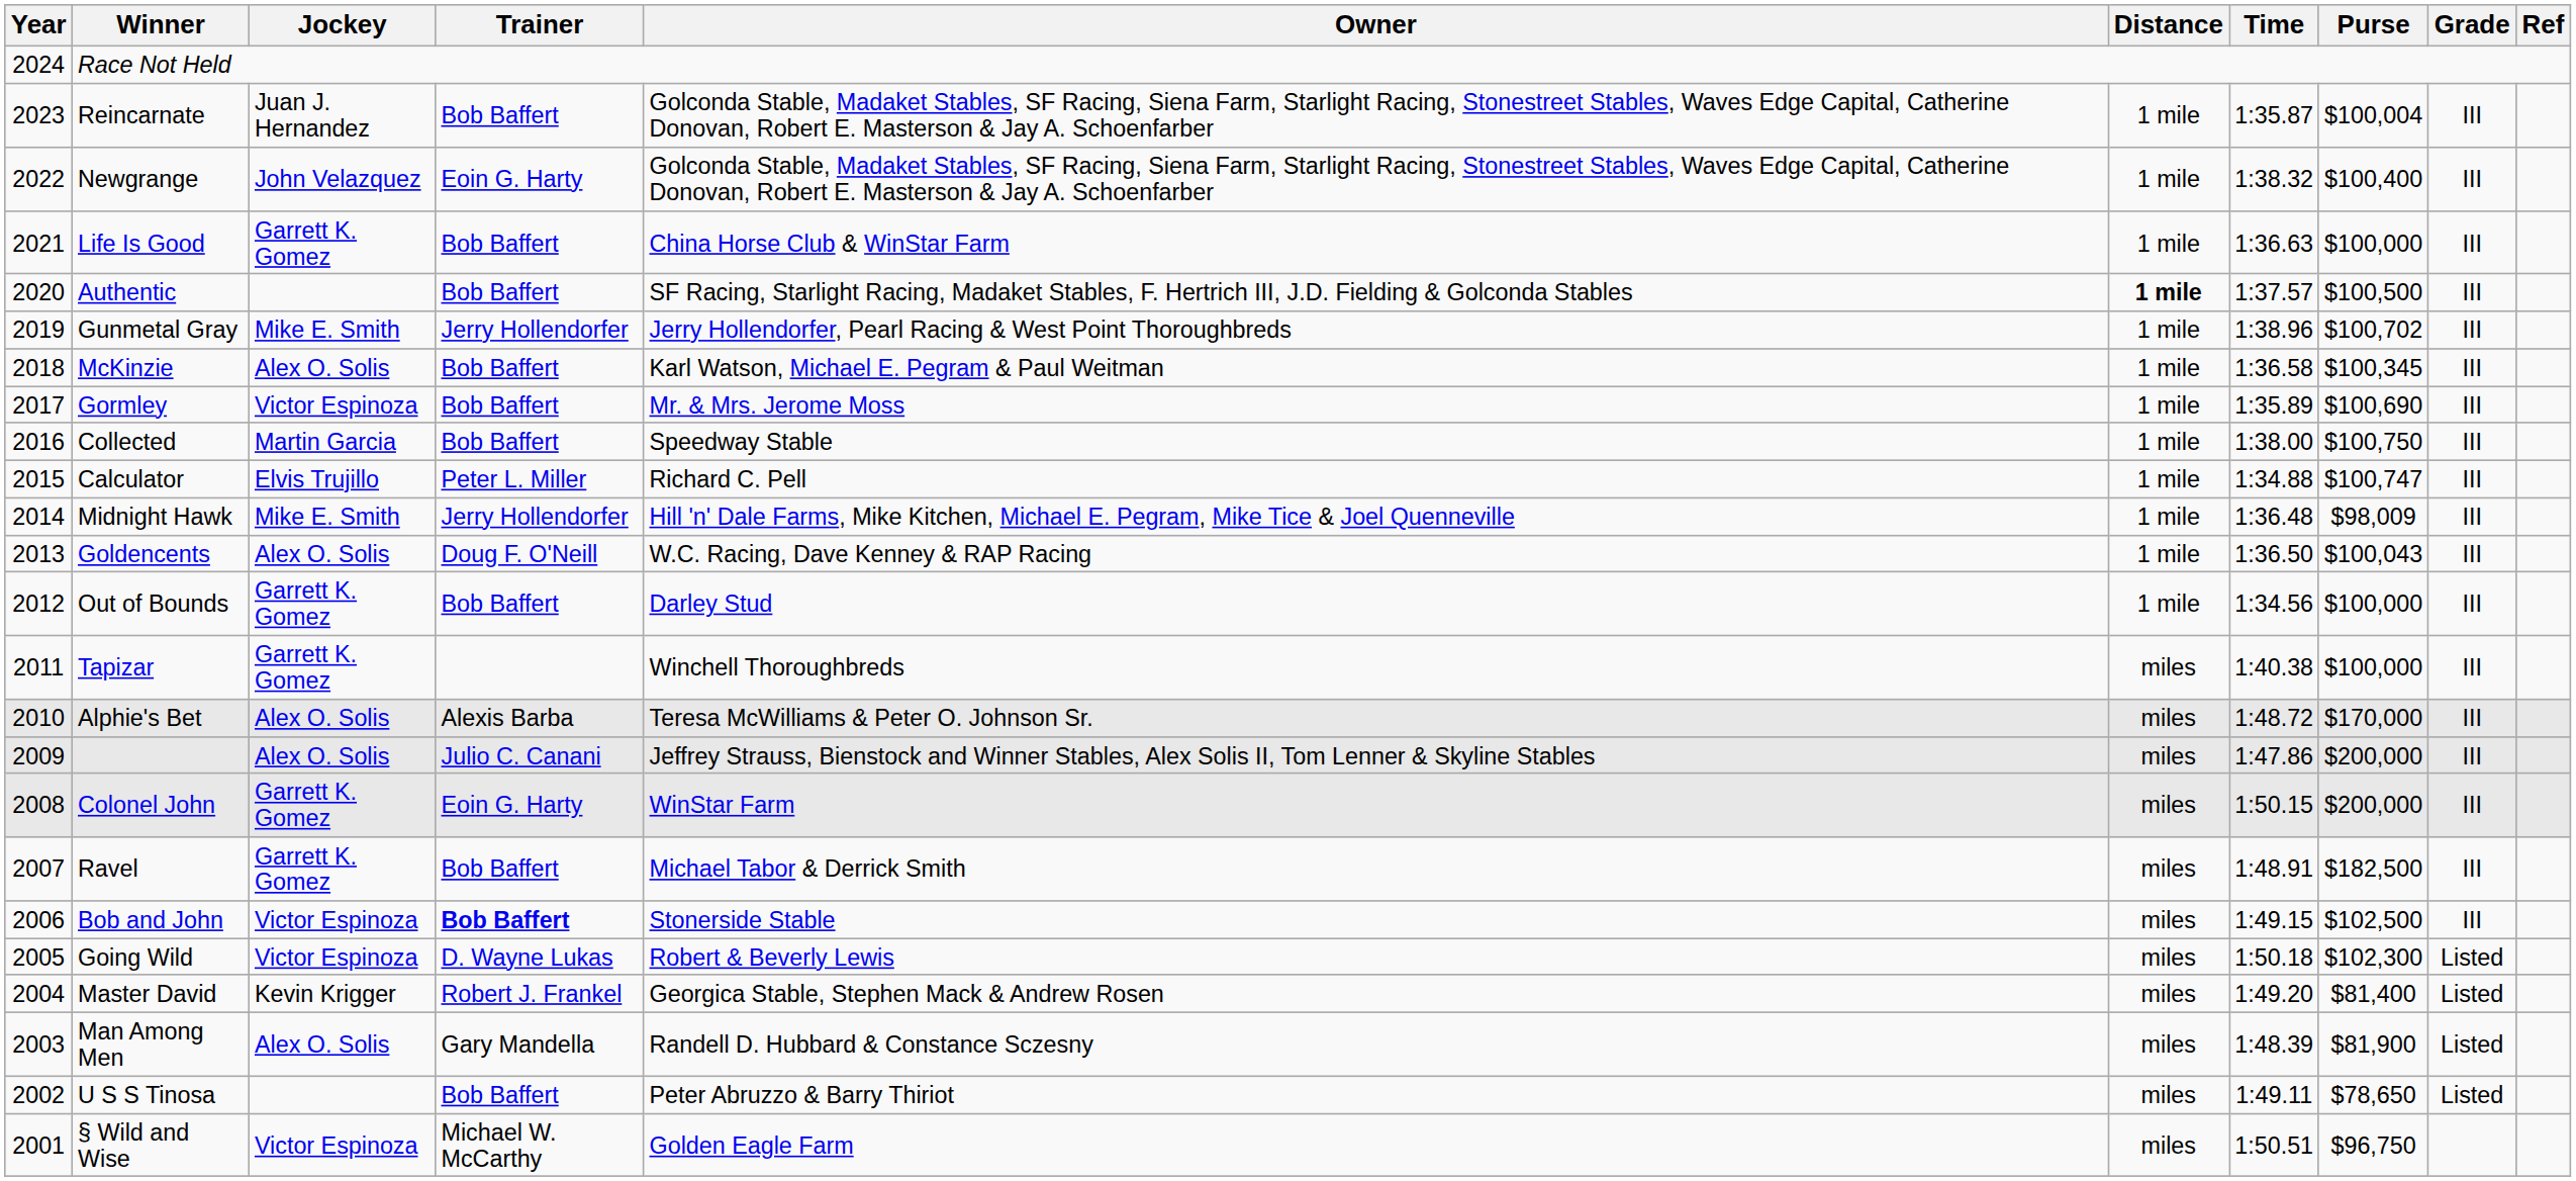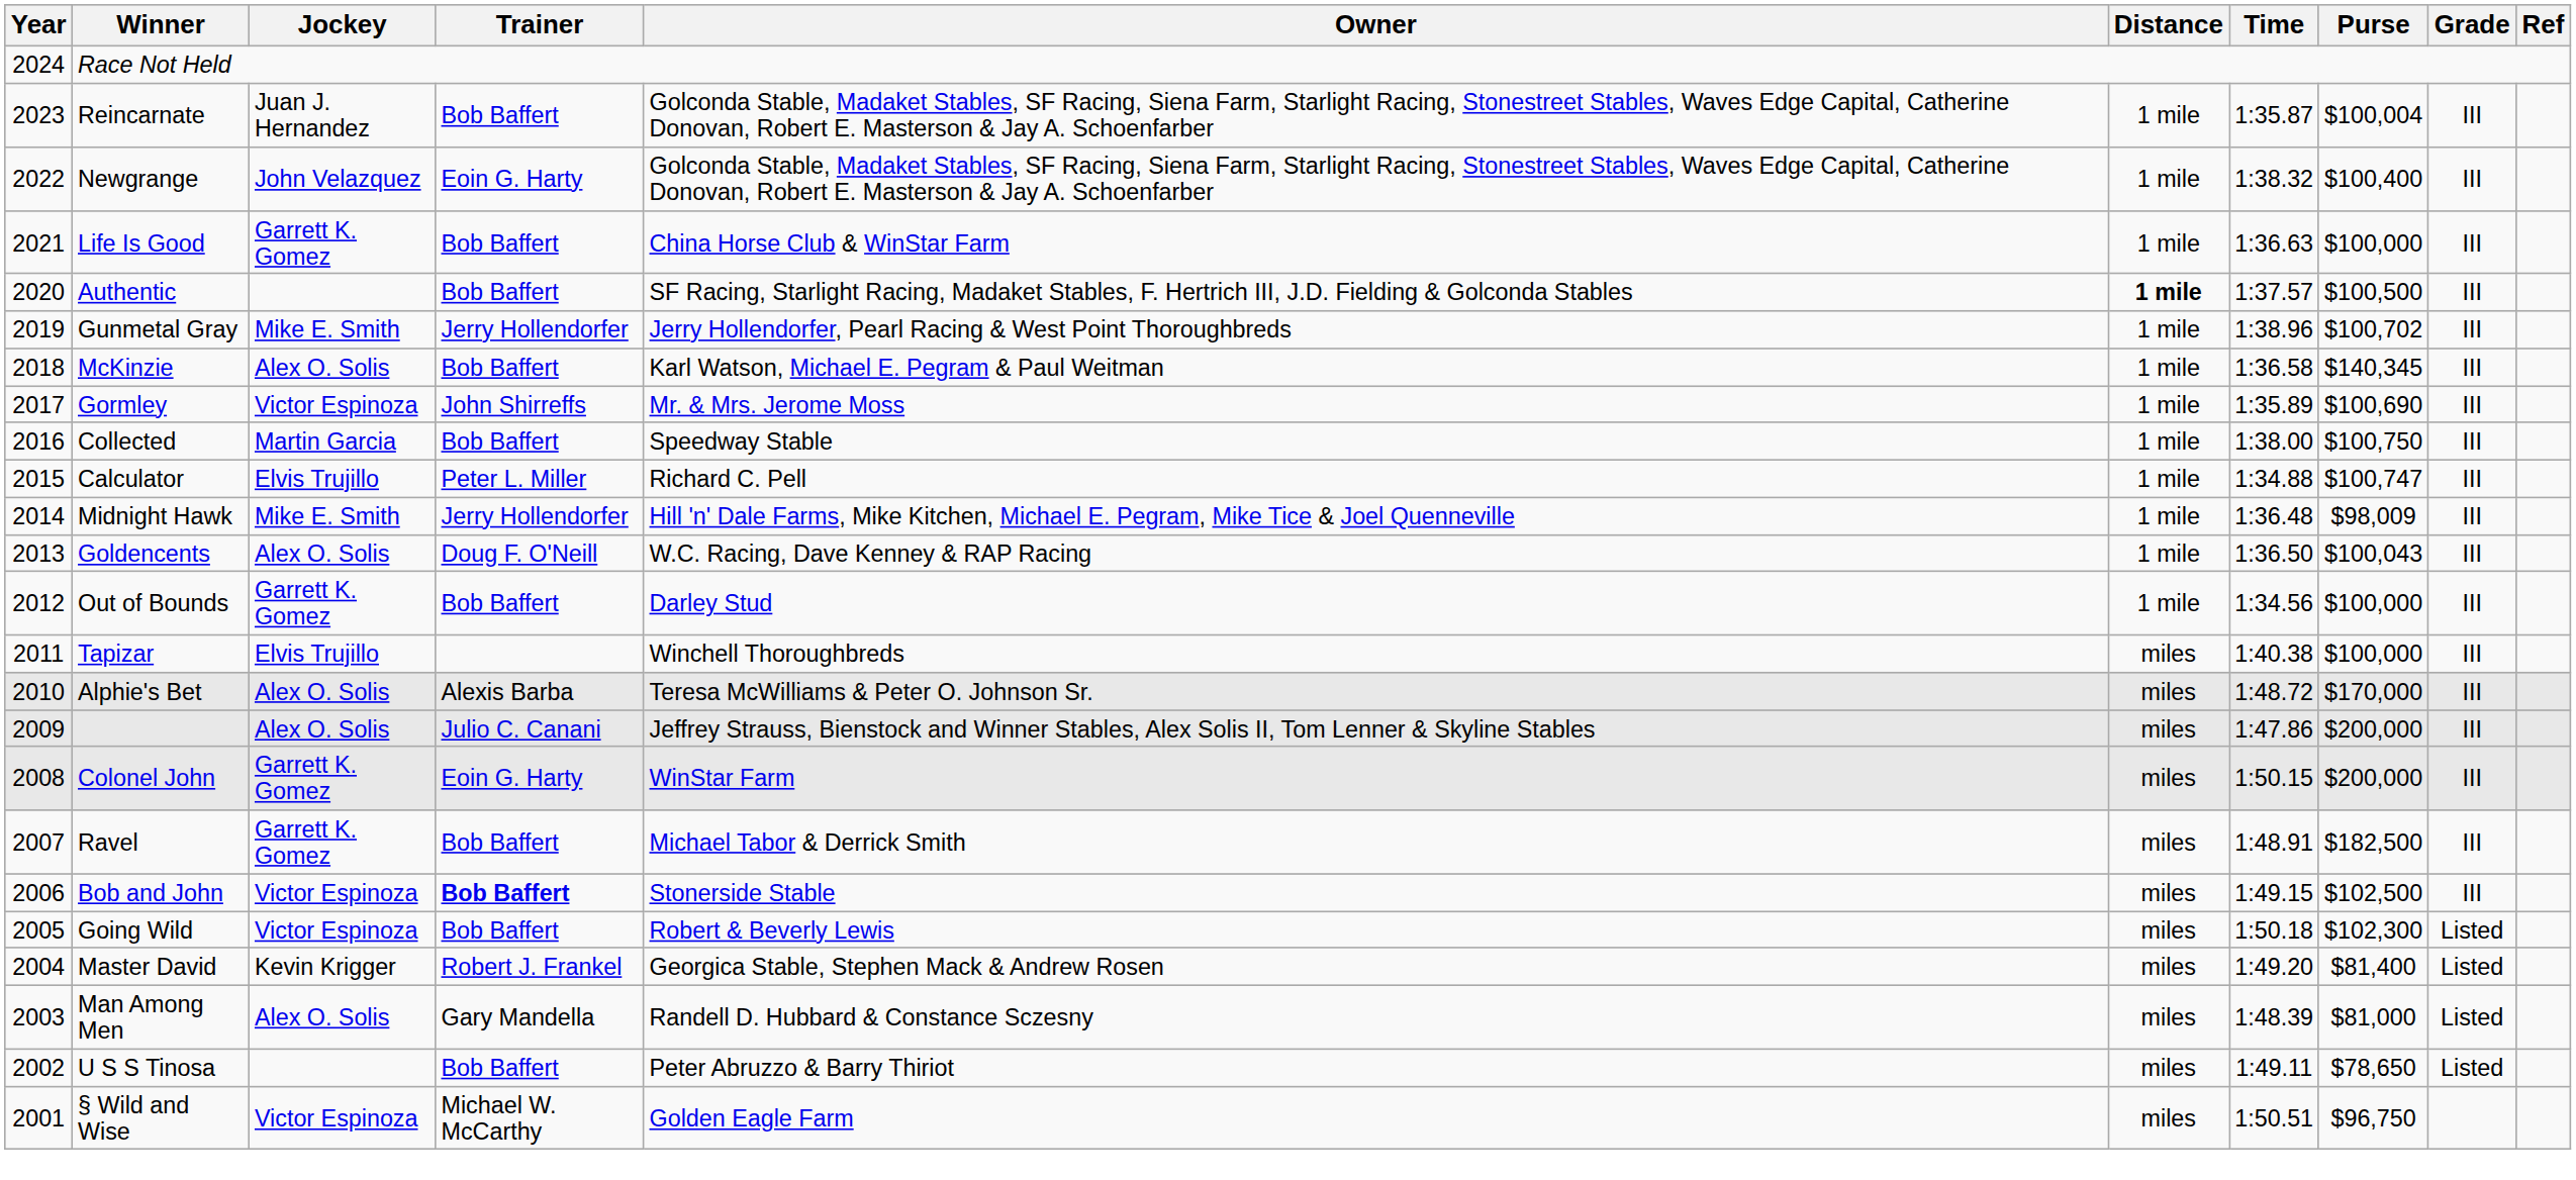McKinzie | Purse: $100,345 -> $140,345
Gormley | Trainer: Bob Baffert -> John Shirreffs
Tapizar | Jockey: Garrett K. Gomez -> Elvis Trujillo
Going Wild | Trainer: D. Wayne Lukas -> Bob Baffert
Man Among Men | Purse: $81,900 -> $81,000
